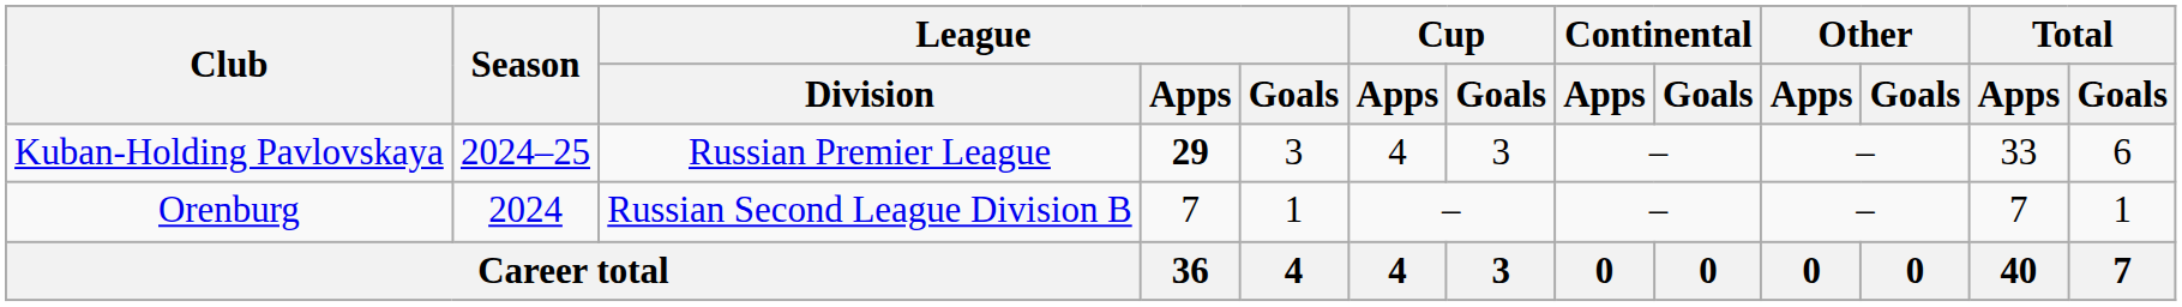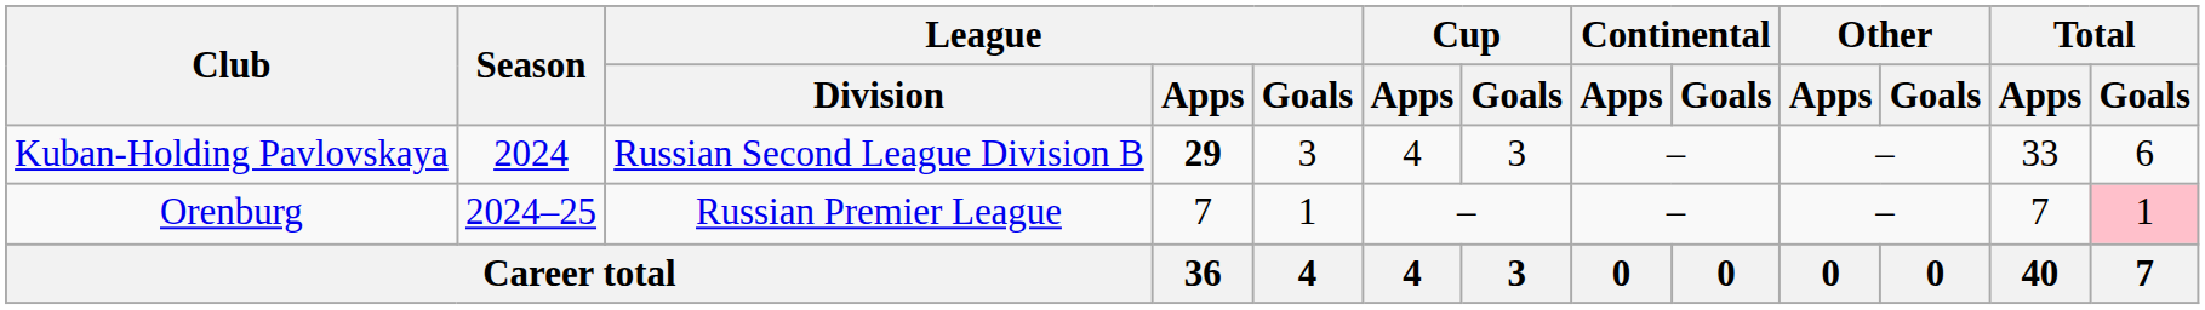Kuban-Holding Pavlovskaya | Season: 2024–25 -> 2024
Kuban-Holding Pavlovskaya | League / Division: Russian Premier League -> Russian Second League Division B
Orenburg | Season: 2024 -> 2024–25
Orenburg | League / Division: Russian Second League Division B -> Russian Premier League
Orenburg | Total / Goals: no background -> pink background
